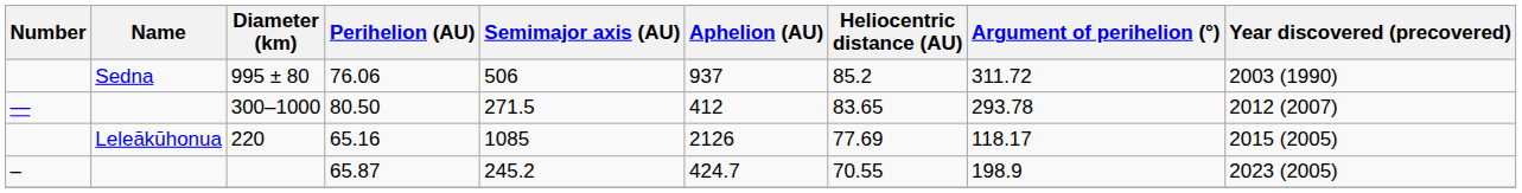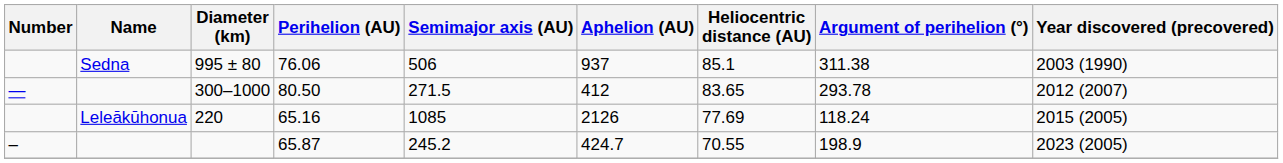995 ± 80 | Heliocentric distance (AU): 85.2 -> 85.1
995 ± 80 | Argument of perihelion (°): 311.72 -> 311.38
220 | Argument of perihelion (°): 118.17 -> 118.24
